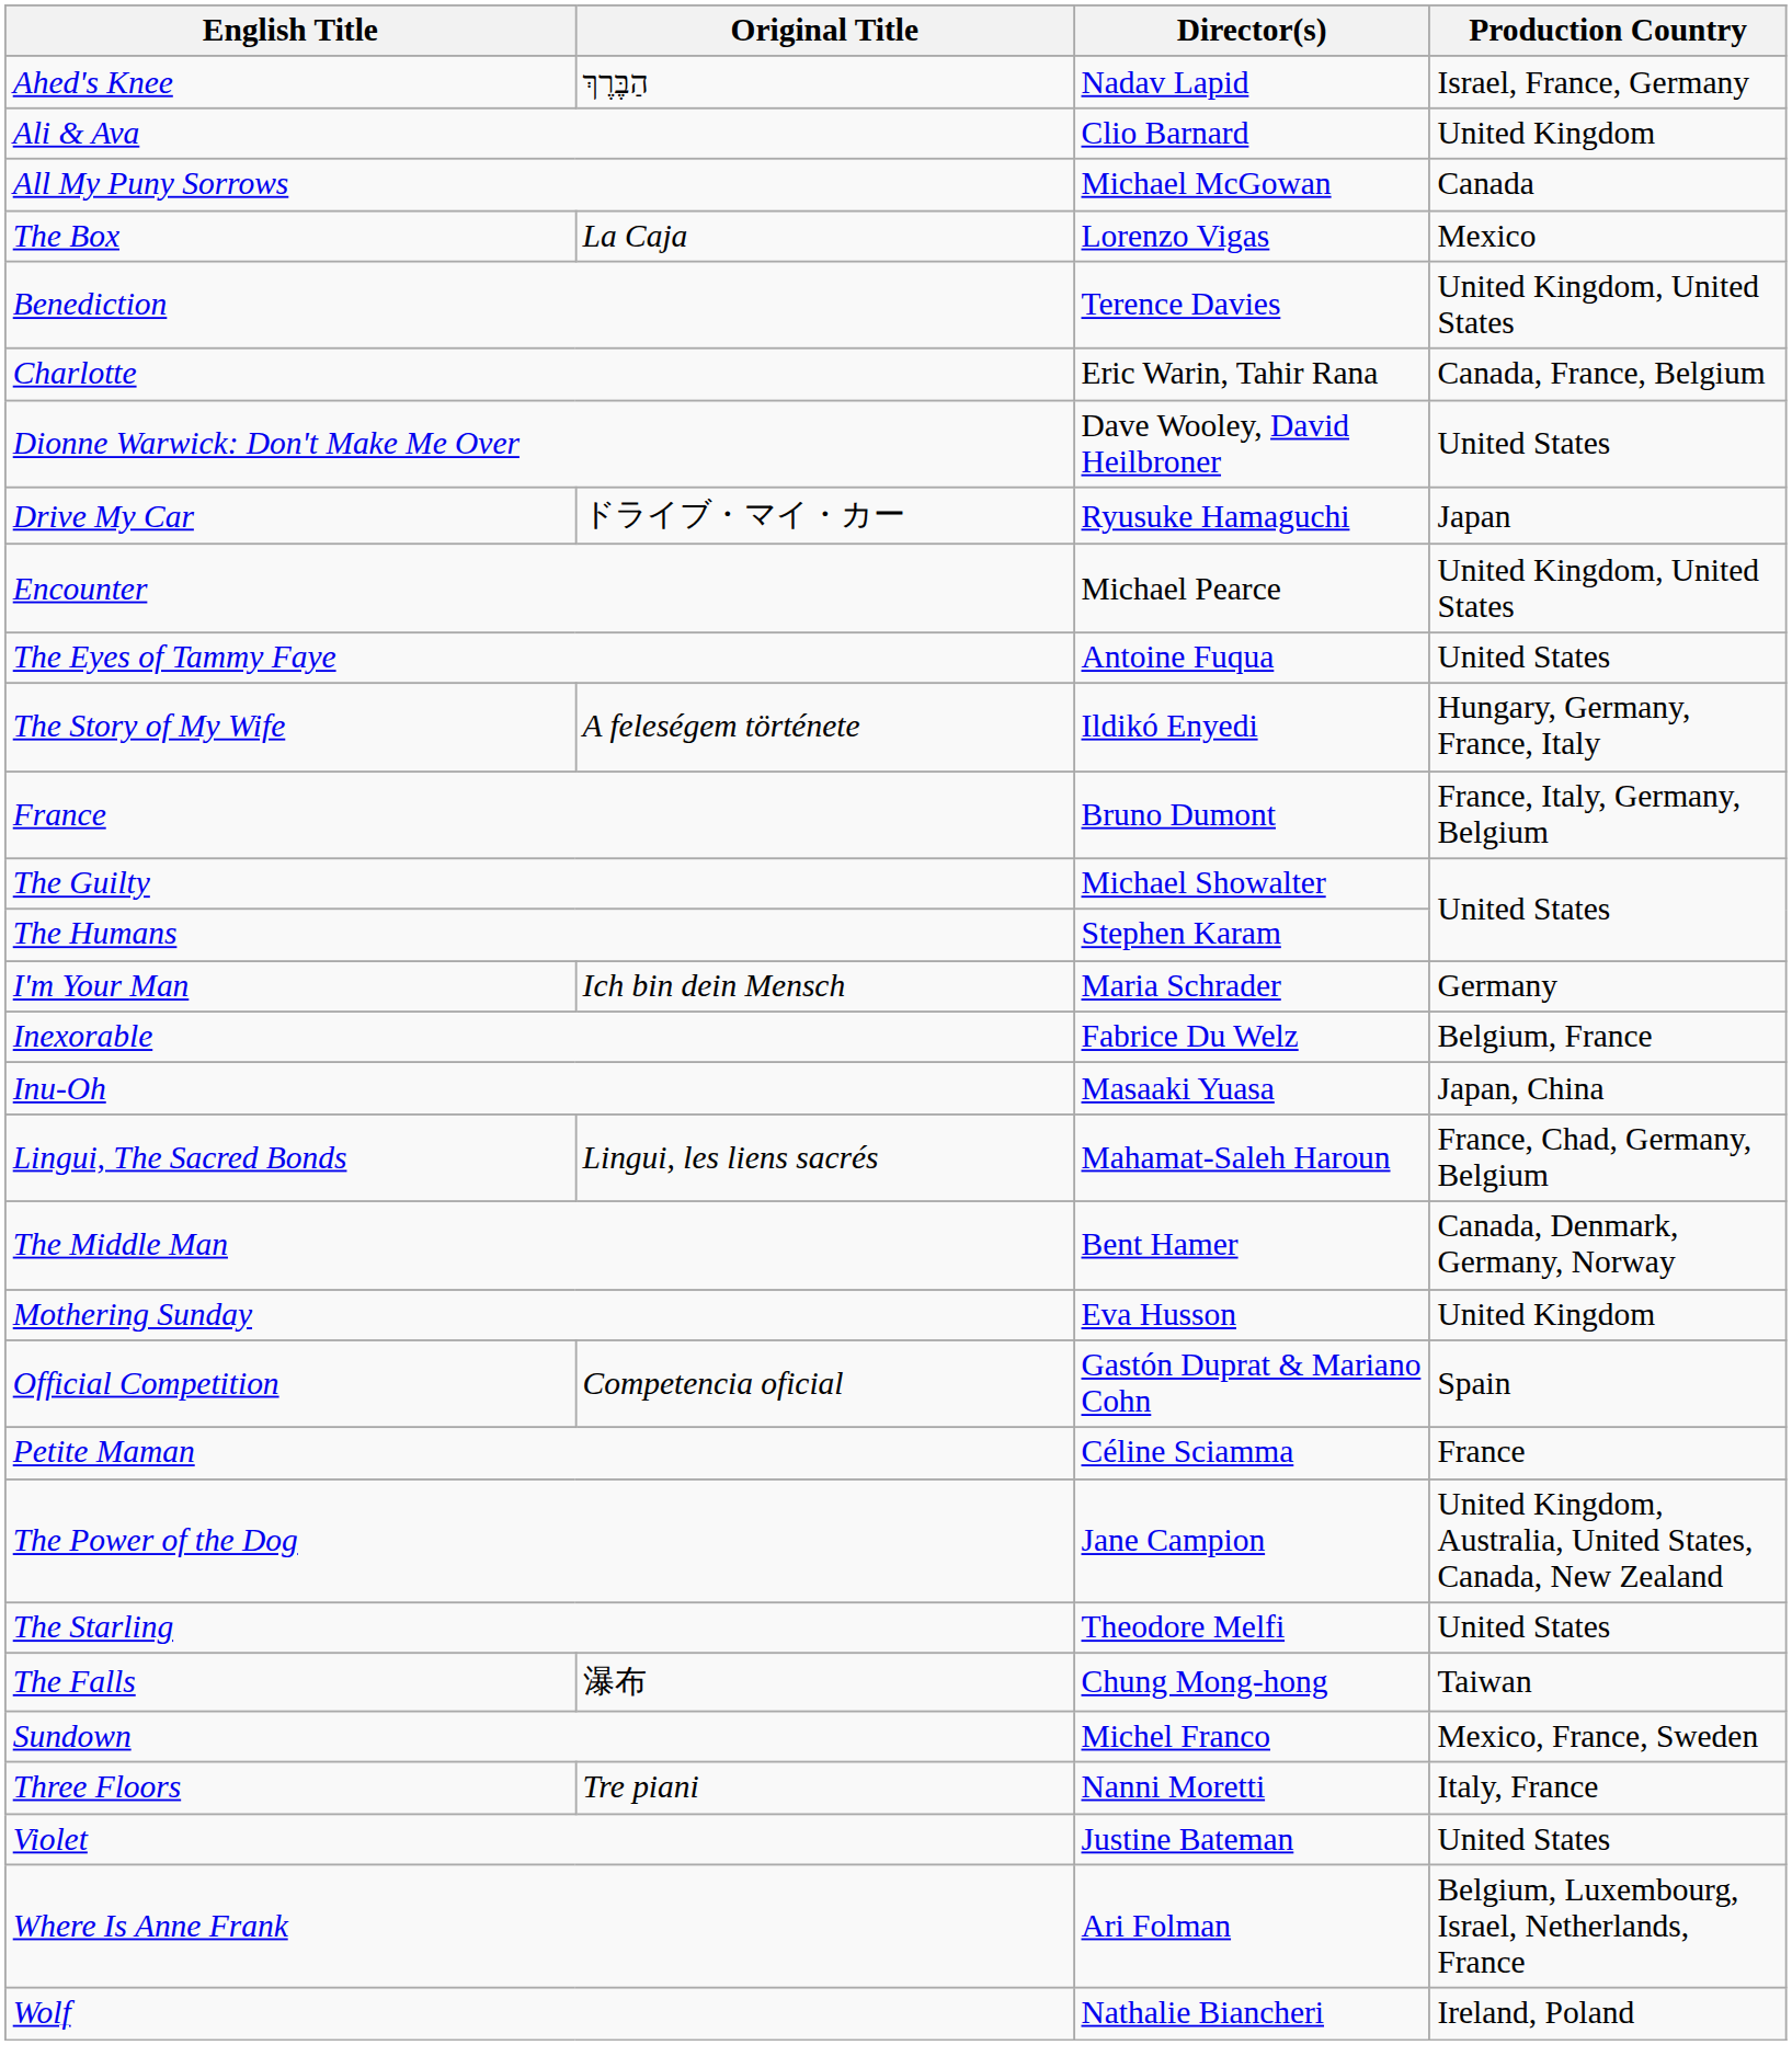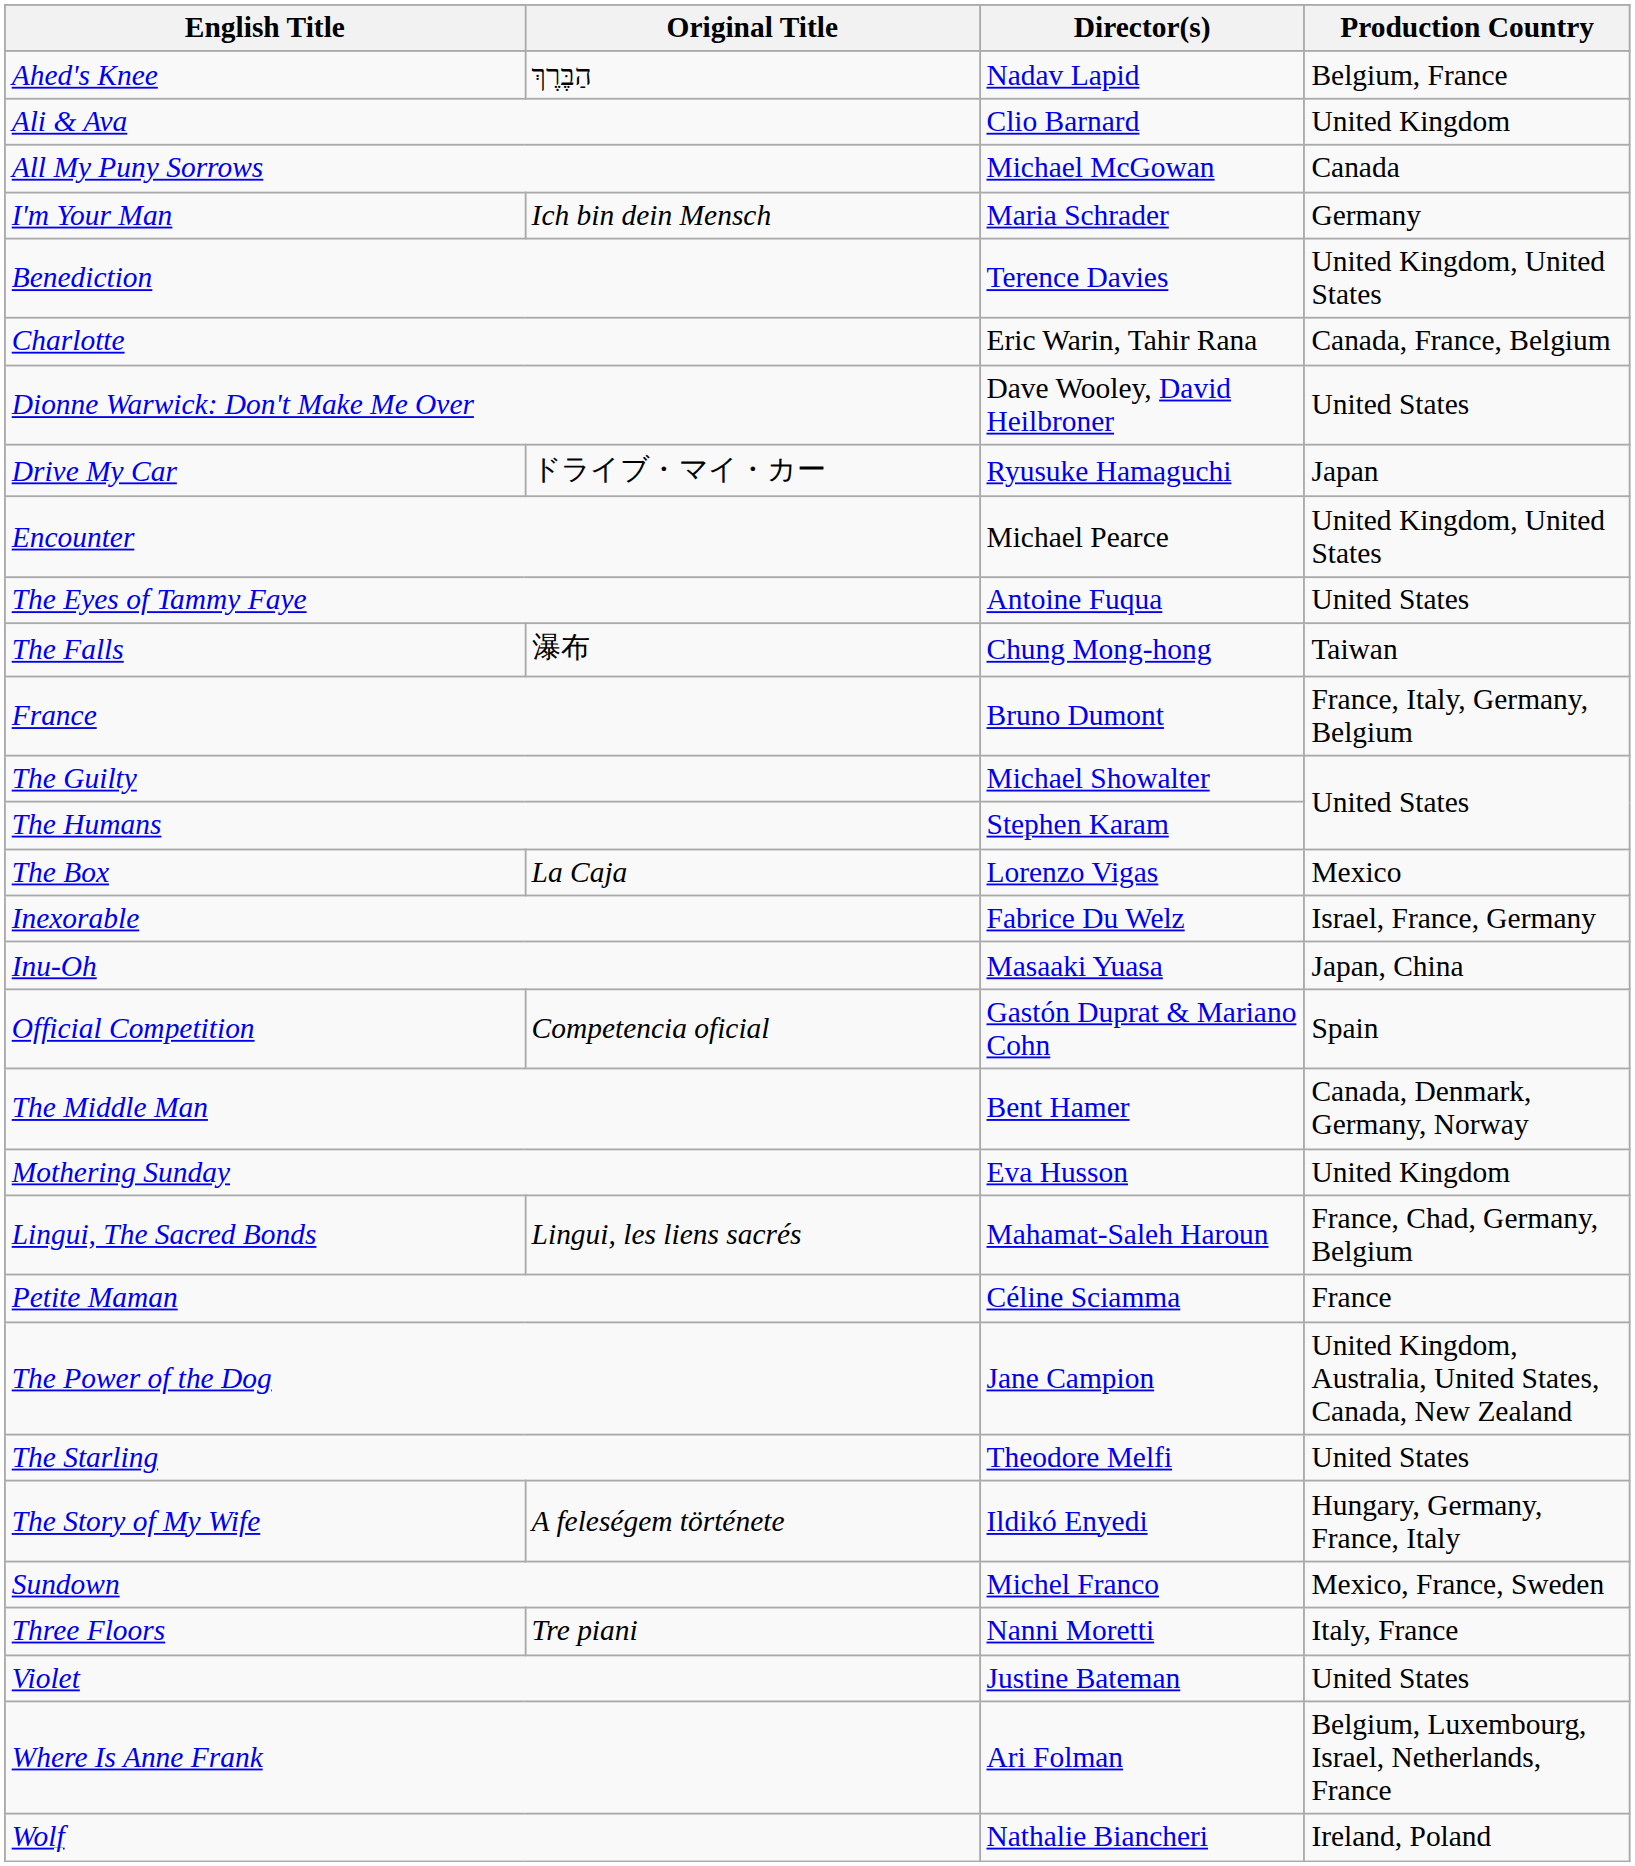Ahed's Knee | Production Country: Israel, France, Germany -> Belgium, France
rows swapped: The Box <-> I'm Your Man
rows swapped: The Falls <-> The Story of My Wife
Inexorable | Production Country: Belgium, France -> Israel, France, Germany
rows swapped: Lingui, The Sacred Bonds <-> Official Competition
